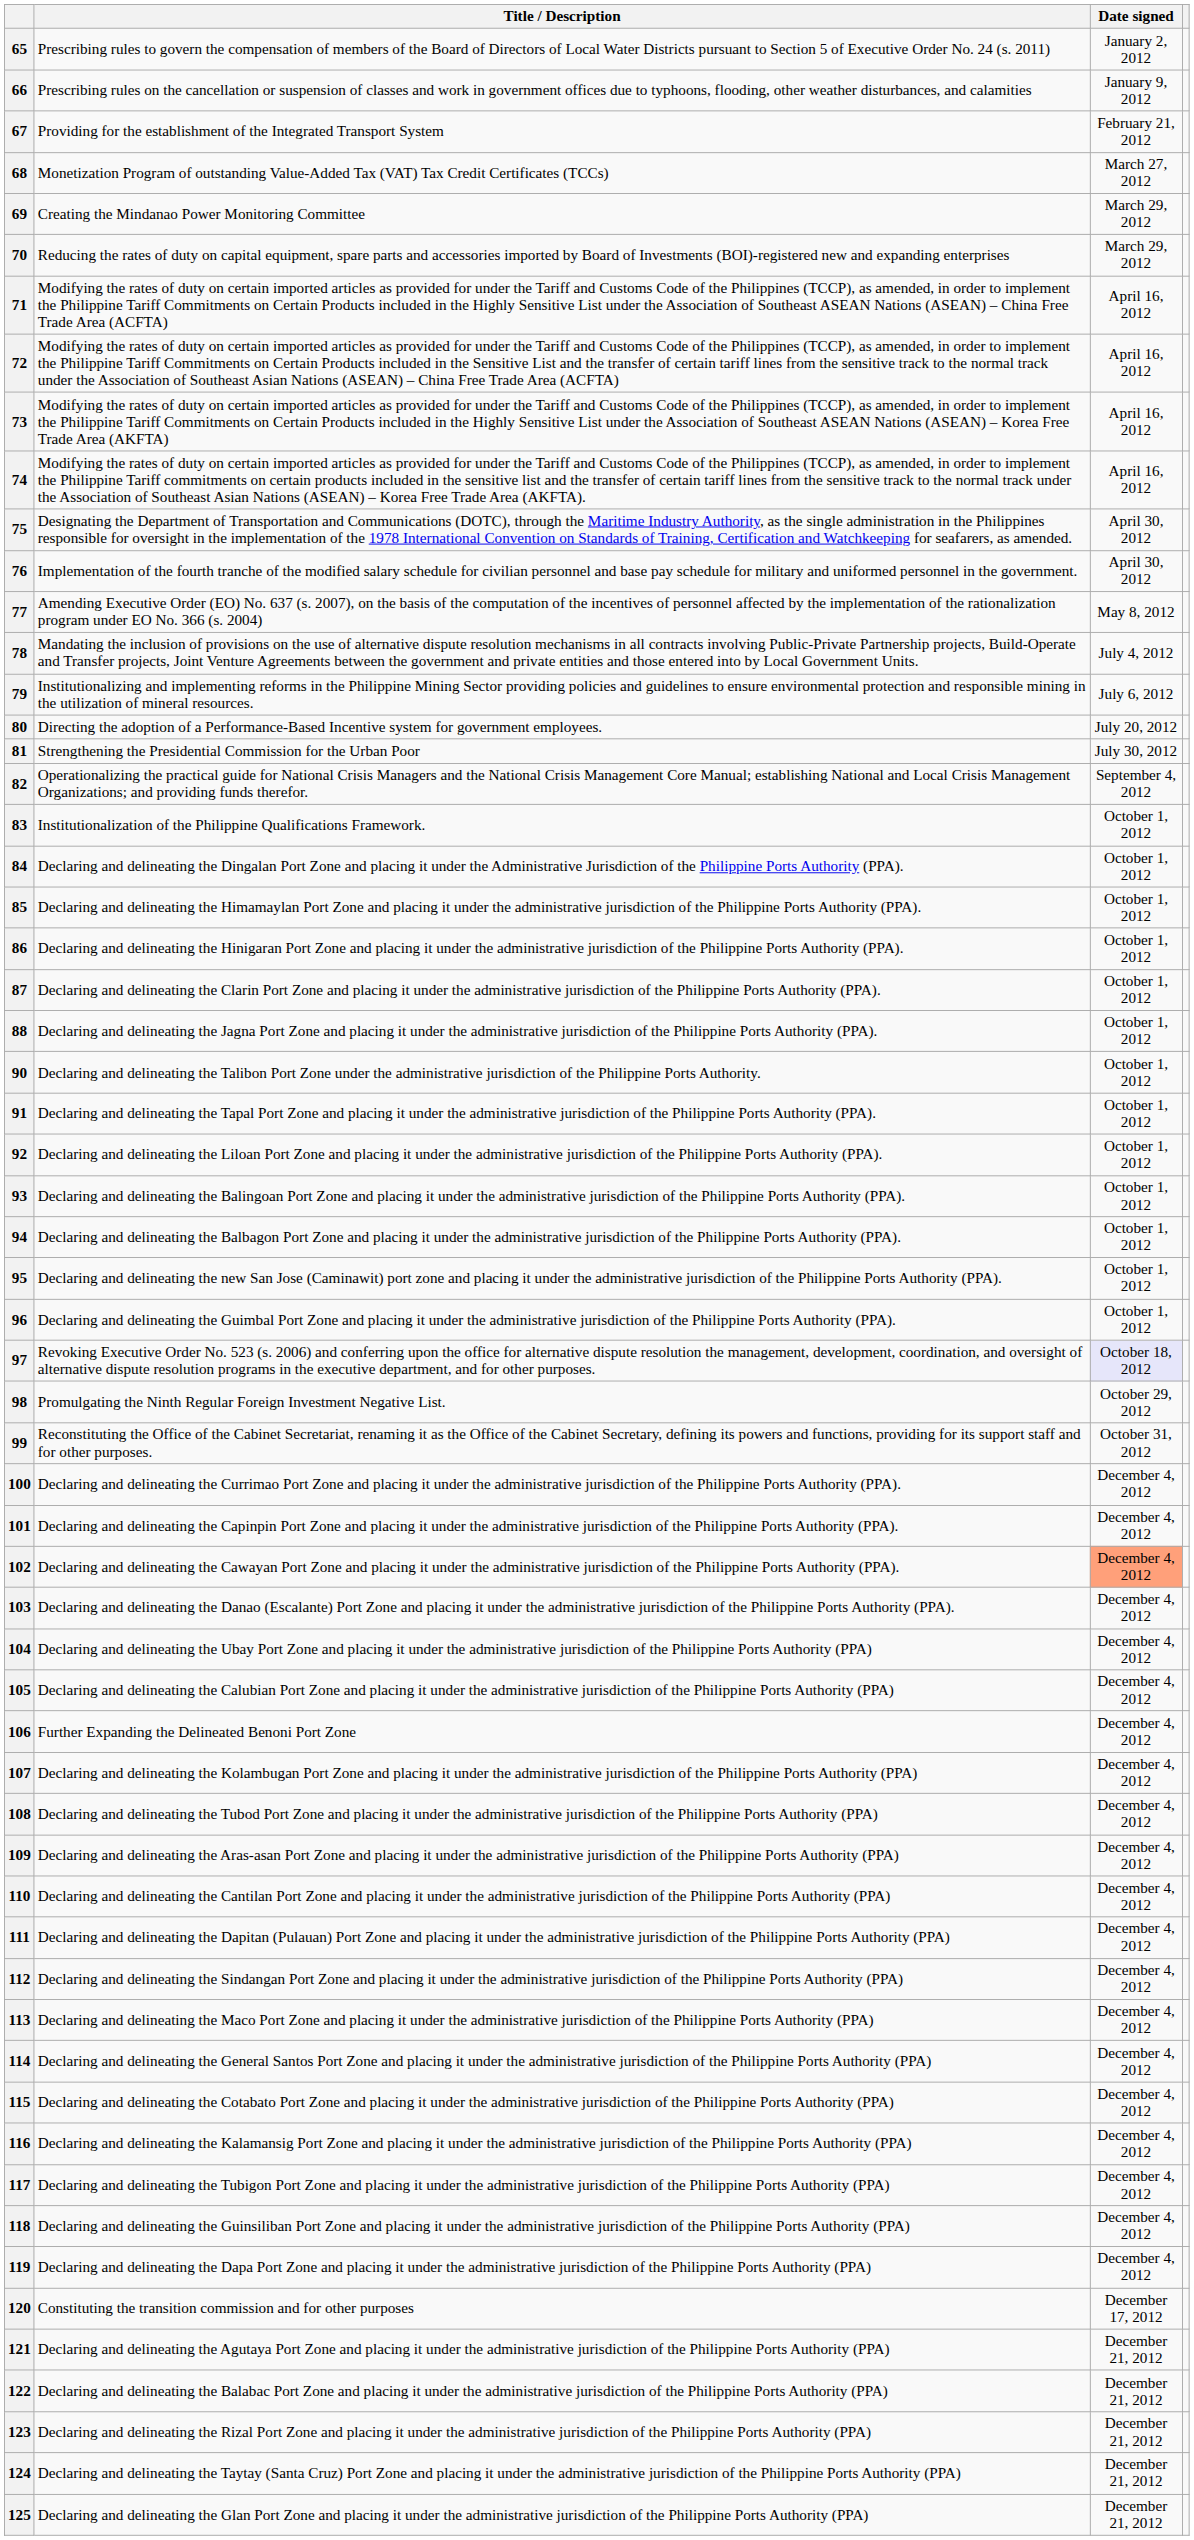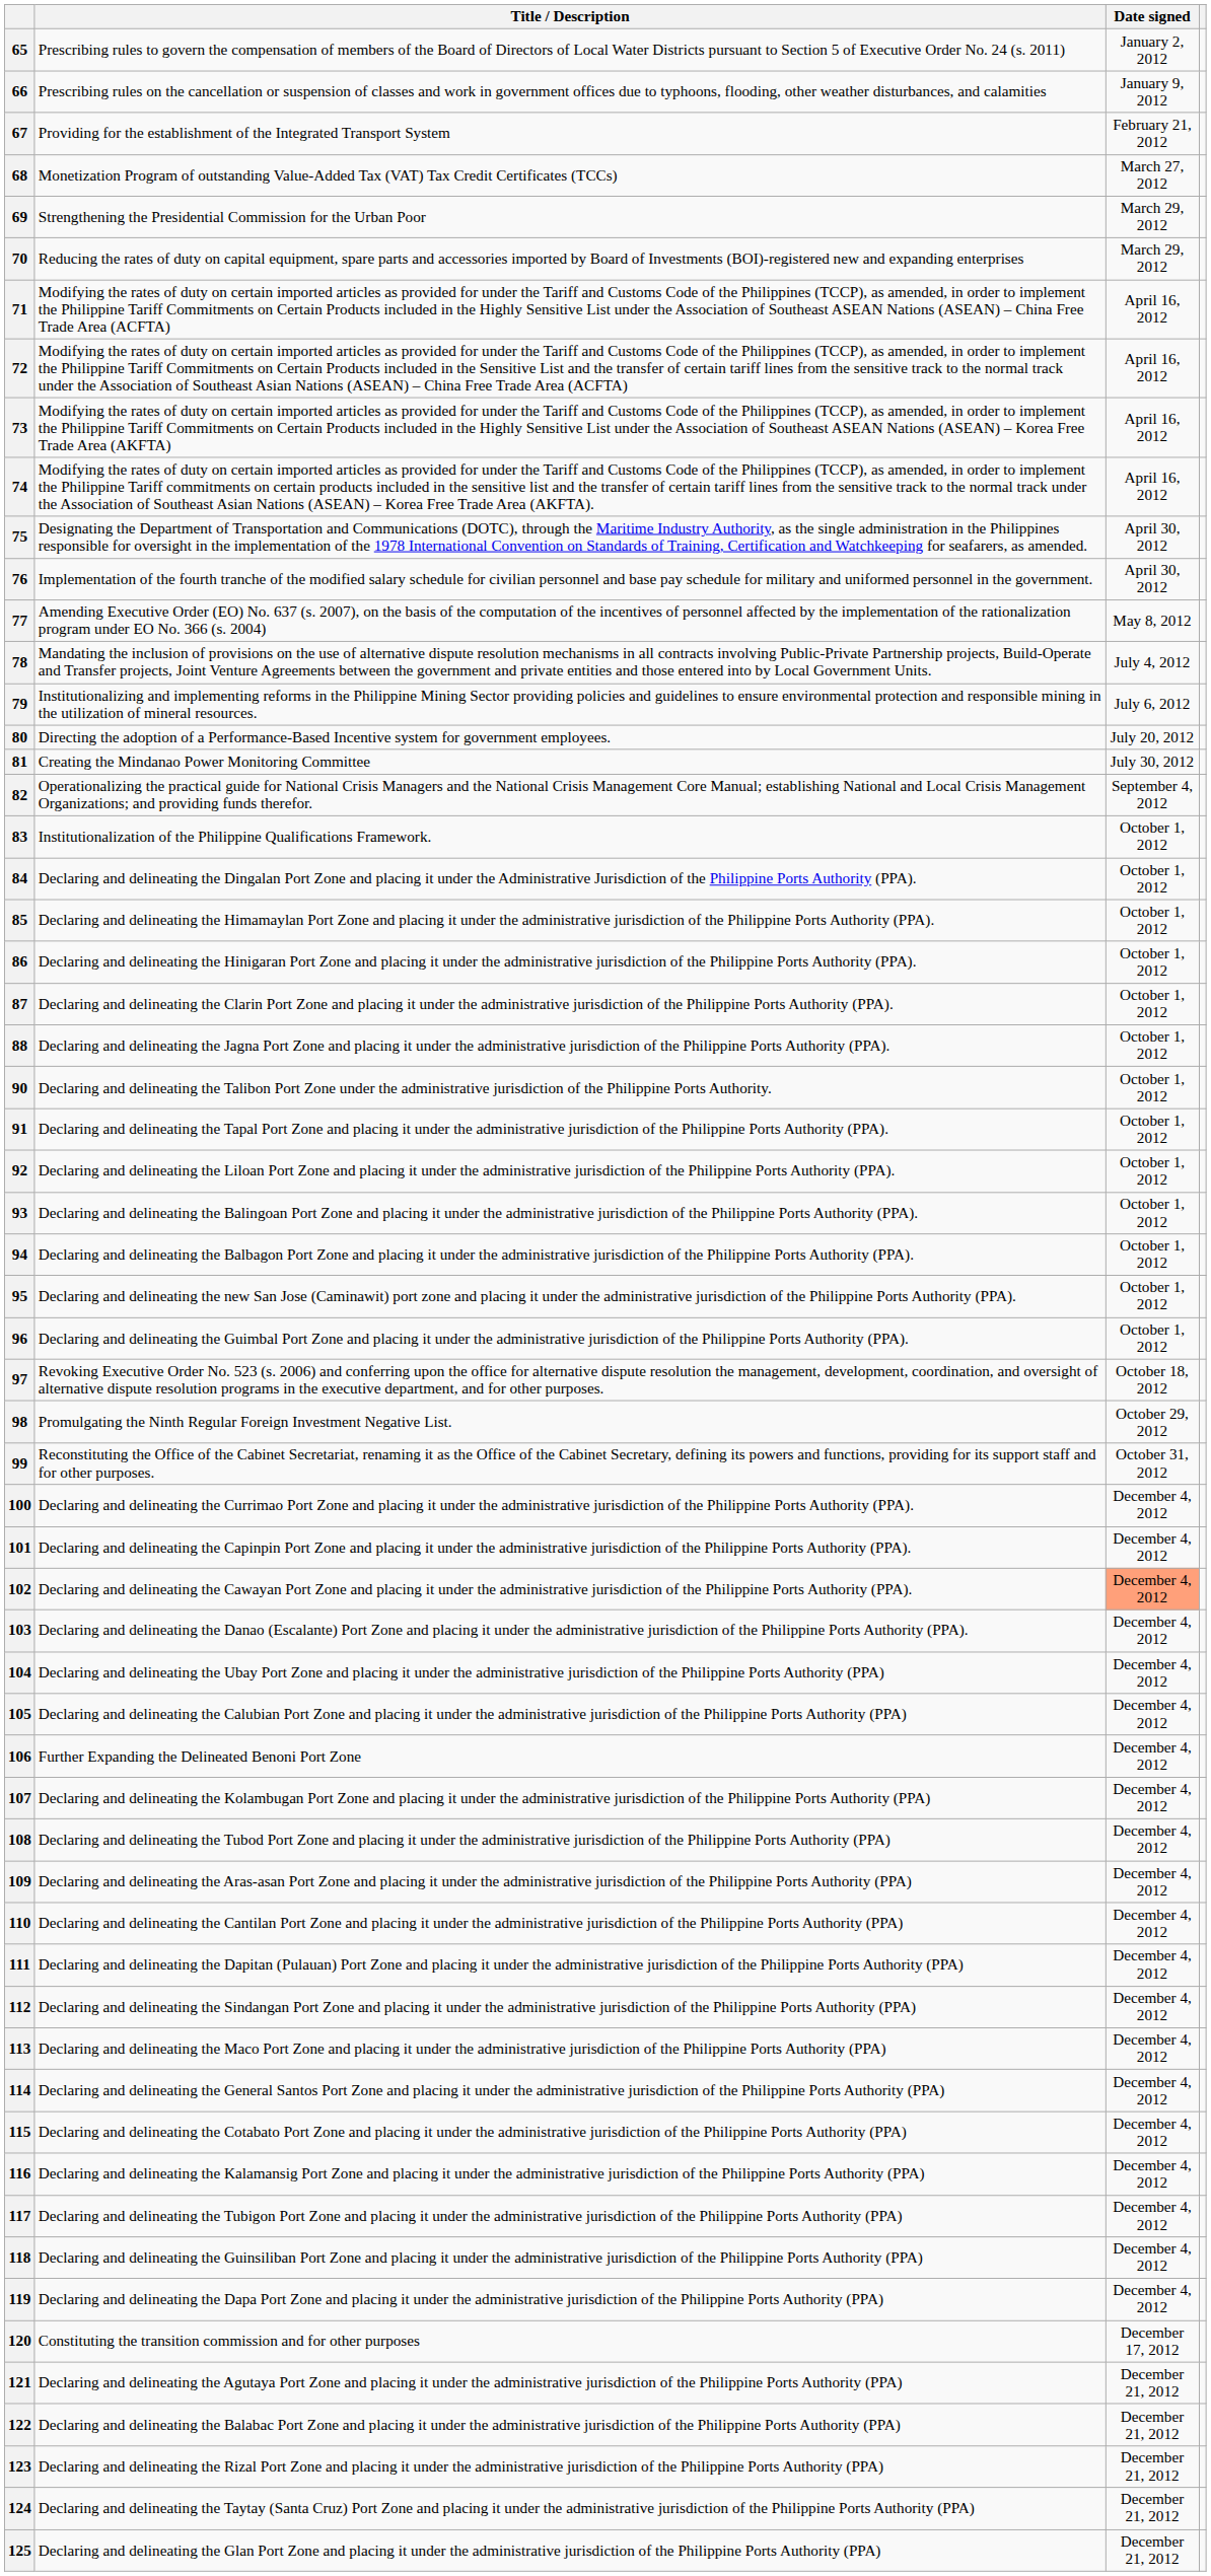69 | Title / Description: Creating the Mindanao Power Monitoring Committee -> Strengthening the Presidential Commission for the Urban Poor
81 | Title / Description: Strengthening the Presidential Commission for the Urban Poor -> Creating the Mindanao Power Monitoring Committee
97 | Date signed: lavender background -> no background
